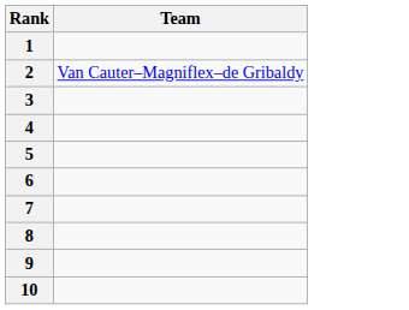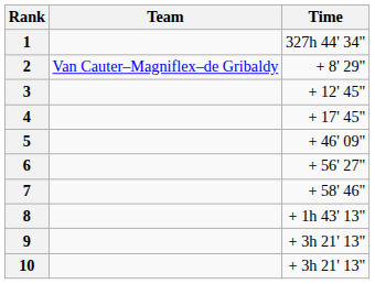+ column: Time | 327h 44' 34" | + 8' 29" | + 12' 45" | + 17' 45" | + 46' 09" | + 56' 27" | + 58' 46" | + 1h 43' 13" | + 3h 21' 13" | + 3h 21' 13"
